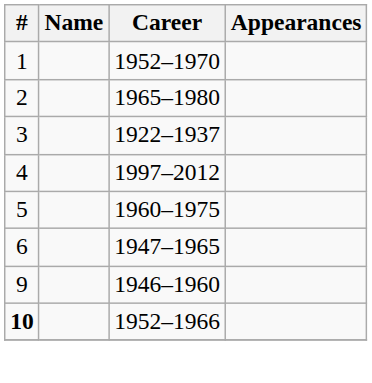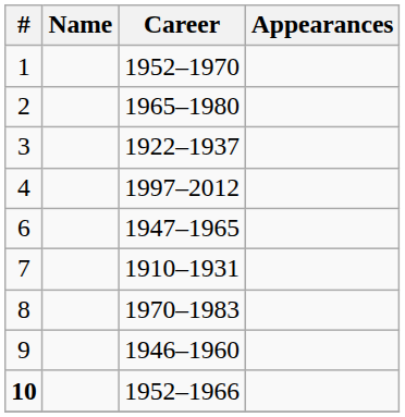- row: 5 | 1960–1975
+ row: 7 | 1910–1931
+ row: 8 | 1970–1983
